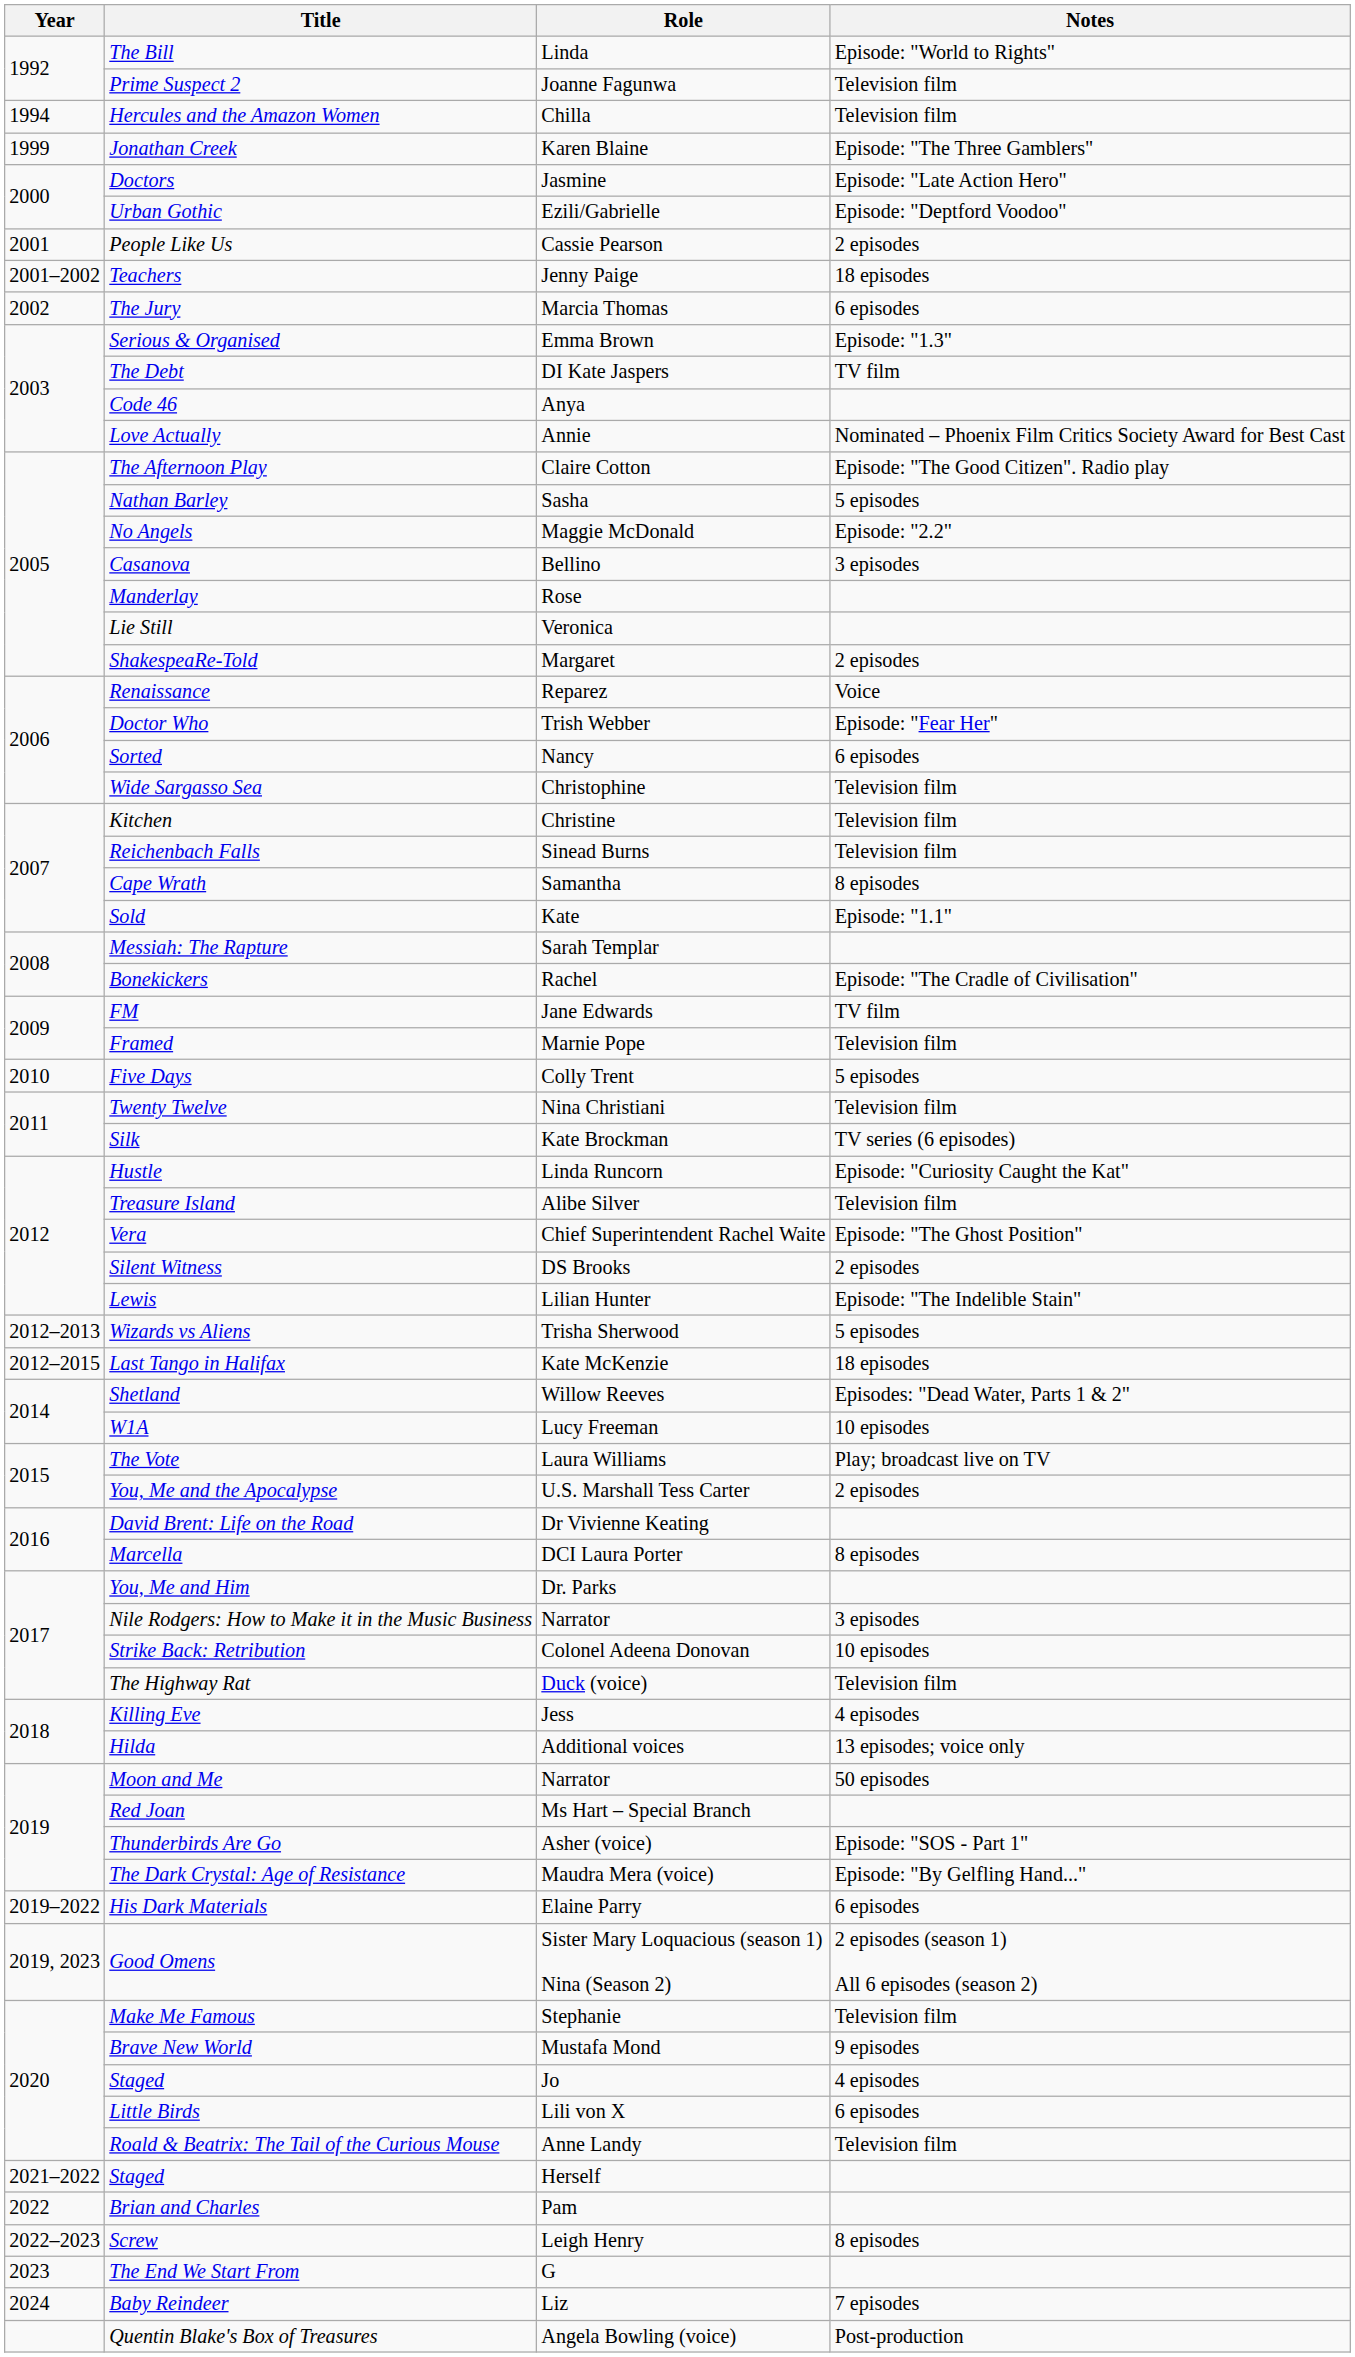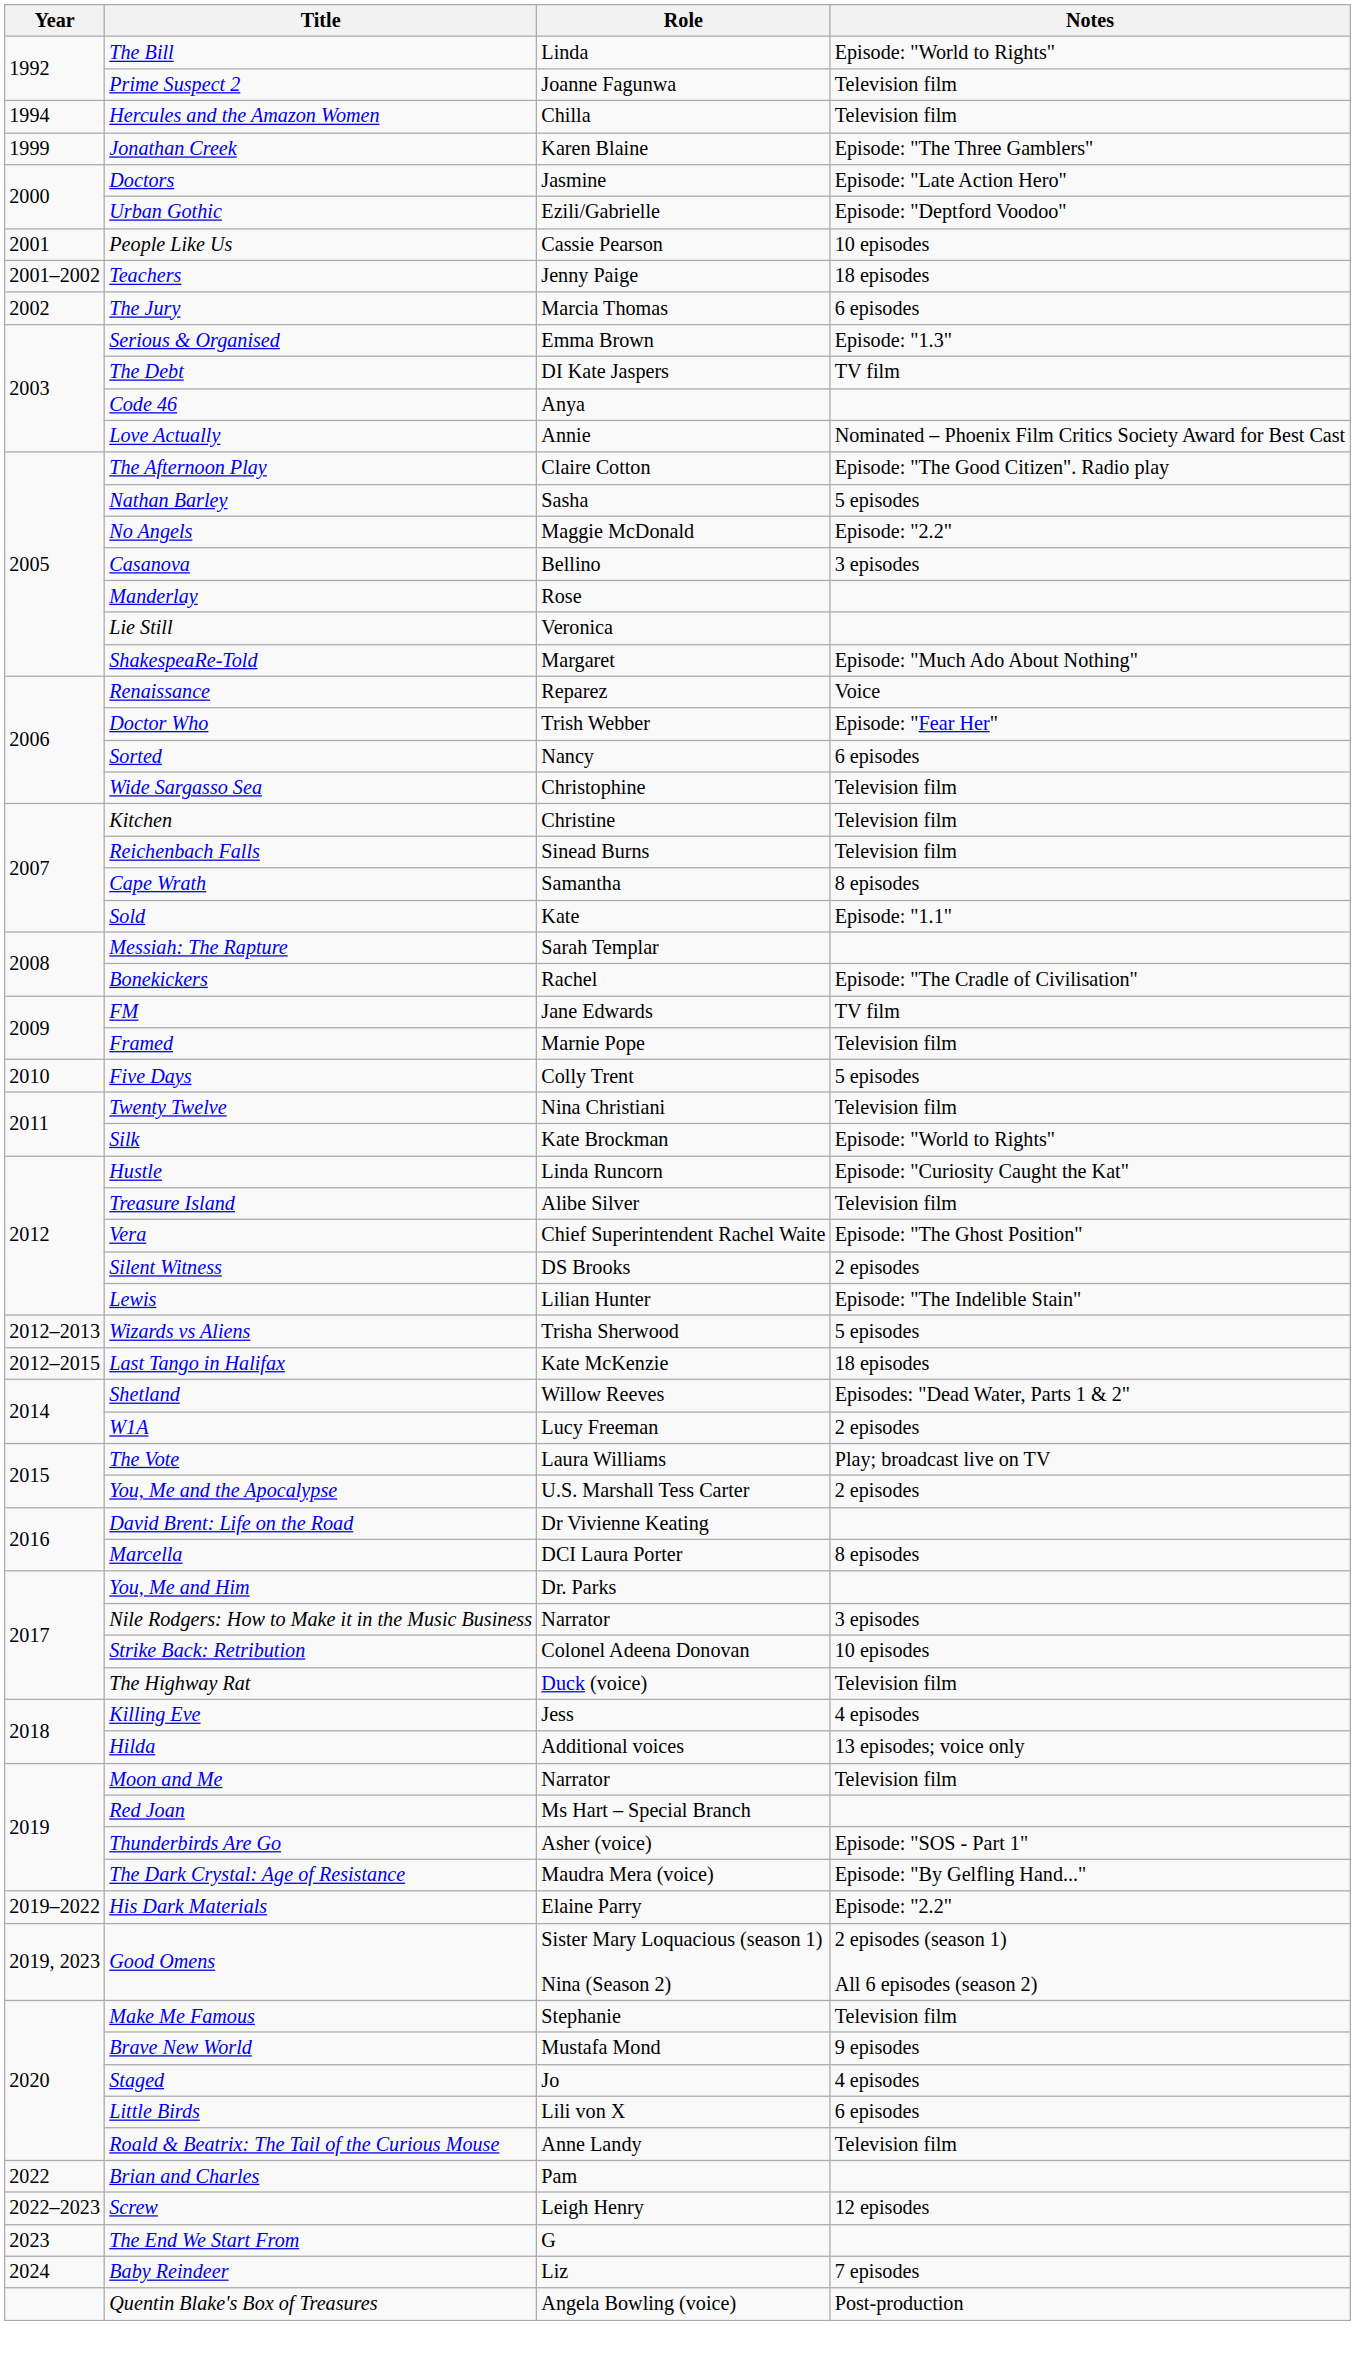People Like Us | Notes: 2 episodes -> 10 episodes
ShakespeaRe-Told | Notes: 2 episodes -> Episode: "Much Ado About Nothing"
Silk | Notes: TV series (6 episodes) -> Episode: "World to Rights"
W1A | Notes: 10 episodes -> 2 episodes
Moon and Me | Notes: 50 episodes -> Television film
His Dark Materials | Notes: 6 episodes -> Episode: "2.2"
- row: 2021–2022 | Staged | Herself
Screw | Notes: 8 episodes -> 12 episodes
